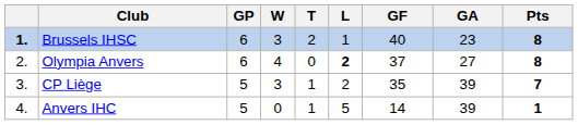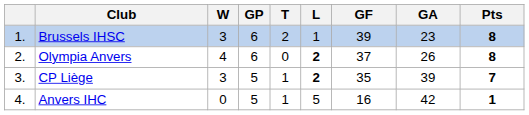columns swapped: GP <-> W
Brussels IHSC | column 1: bold -> normal
Brussels IHSC | GF: 40 -> 39
Olympia Anvers | GA: 27 -> 26
CP Liège | L: normal -> bold
Anvers IHC | GF: 14 -> 16
Anvers IHC | GA: 39 -> 42
